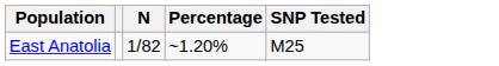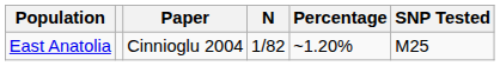+ column: Paper | Cinnioglu 2004
